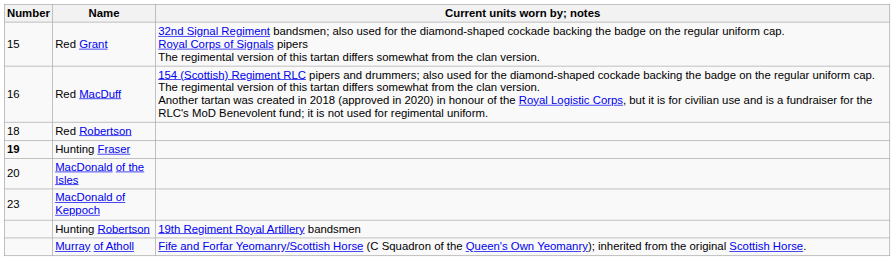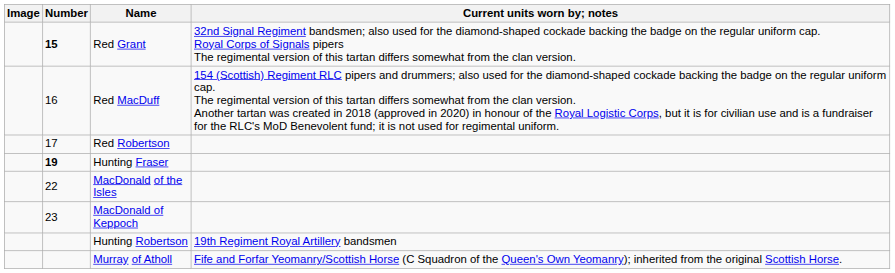+ column: Image
Red Grant | Number: normal -> bold
Red Robertson | Number: 18 -> 17
MacDonald of the Isles | Number: 20 -> 22
